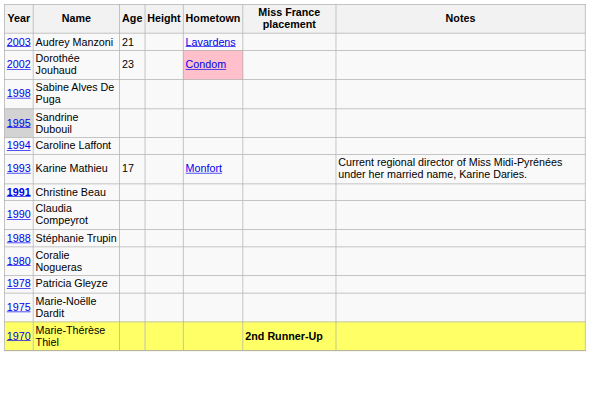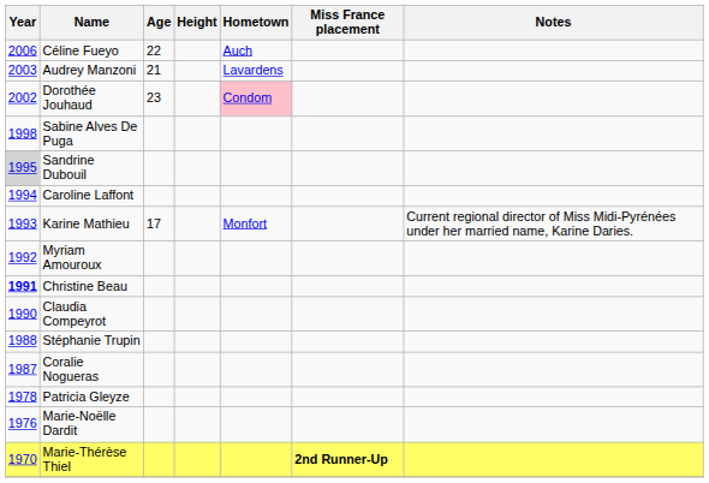+ row: 2006 | Céline Fueyo | 22 | Auch
+ row: 1992 | Myriam Amouroux
Coralie Nogueras | Year: 1980 -> 1987
Marie-Noëlle Dardit | Year: 1975 -> 1976
